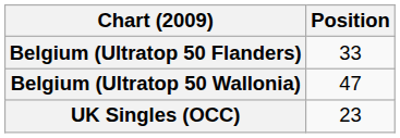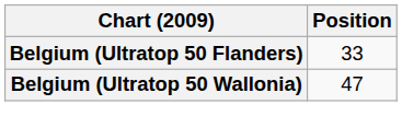- row: UK Singles (OCC) | 23
